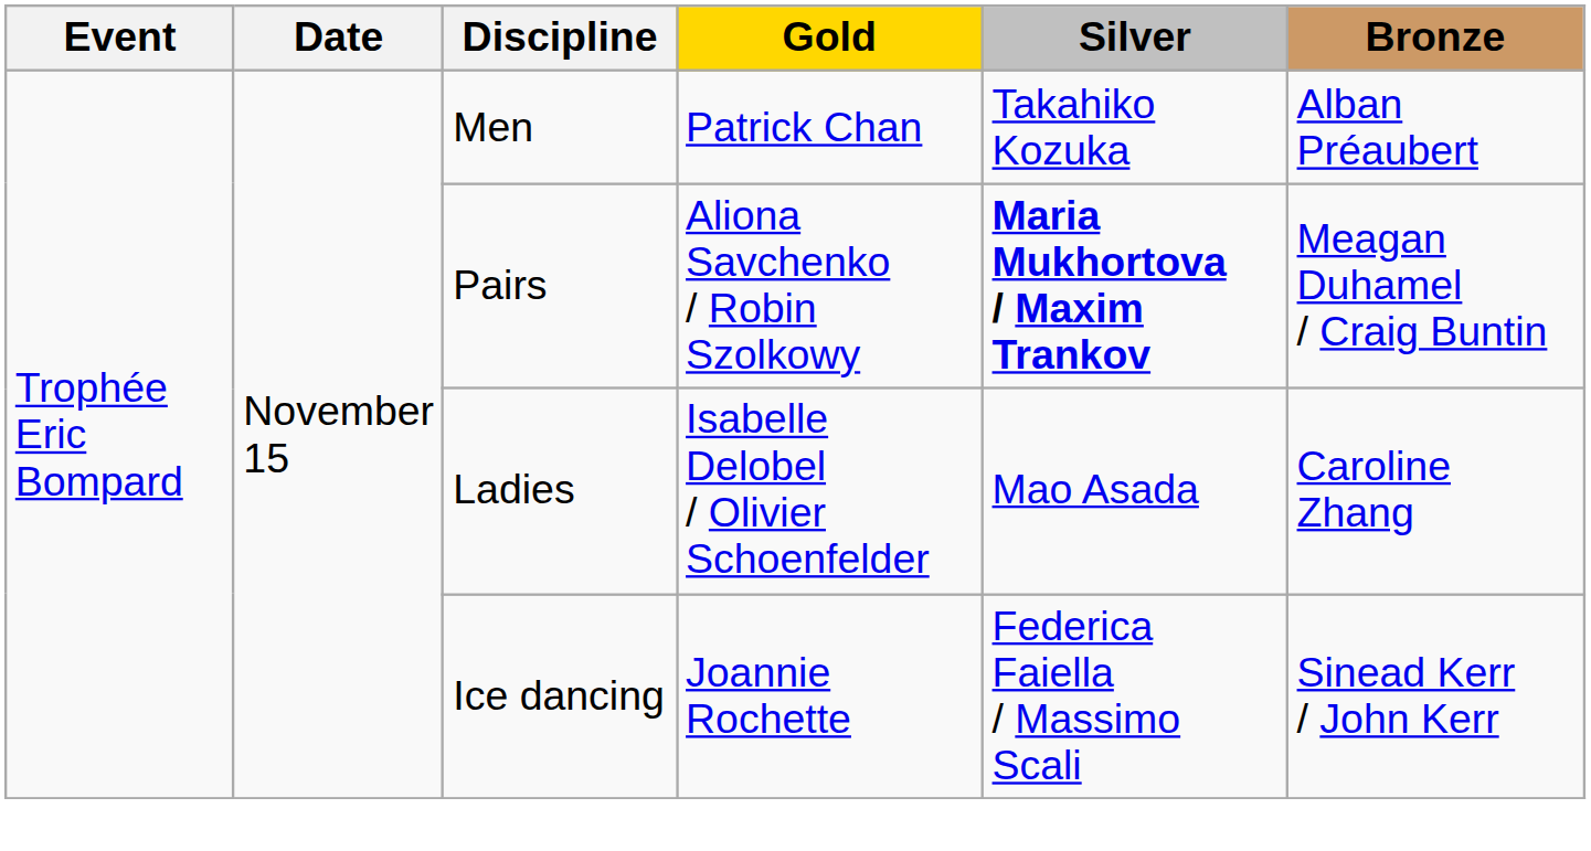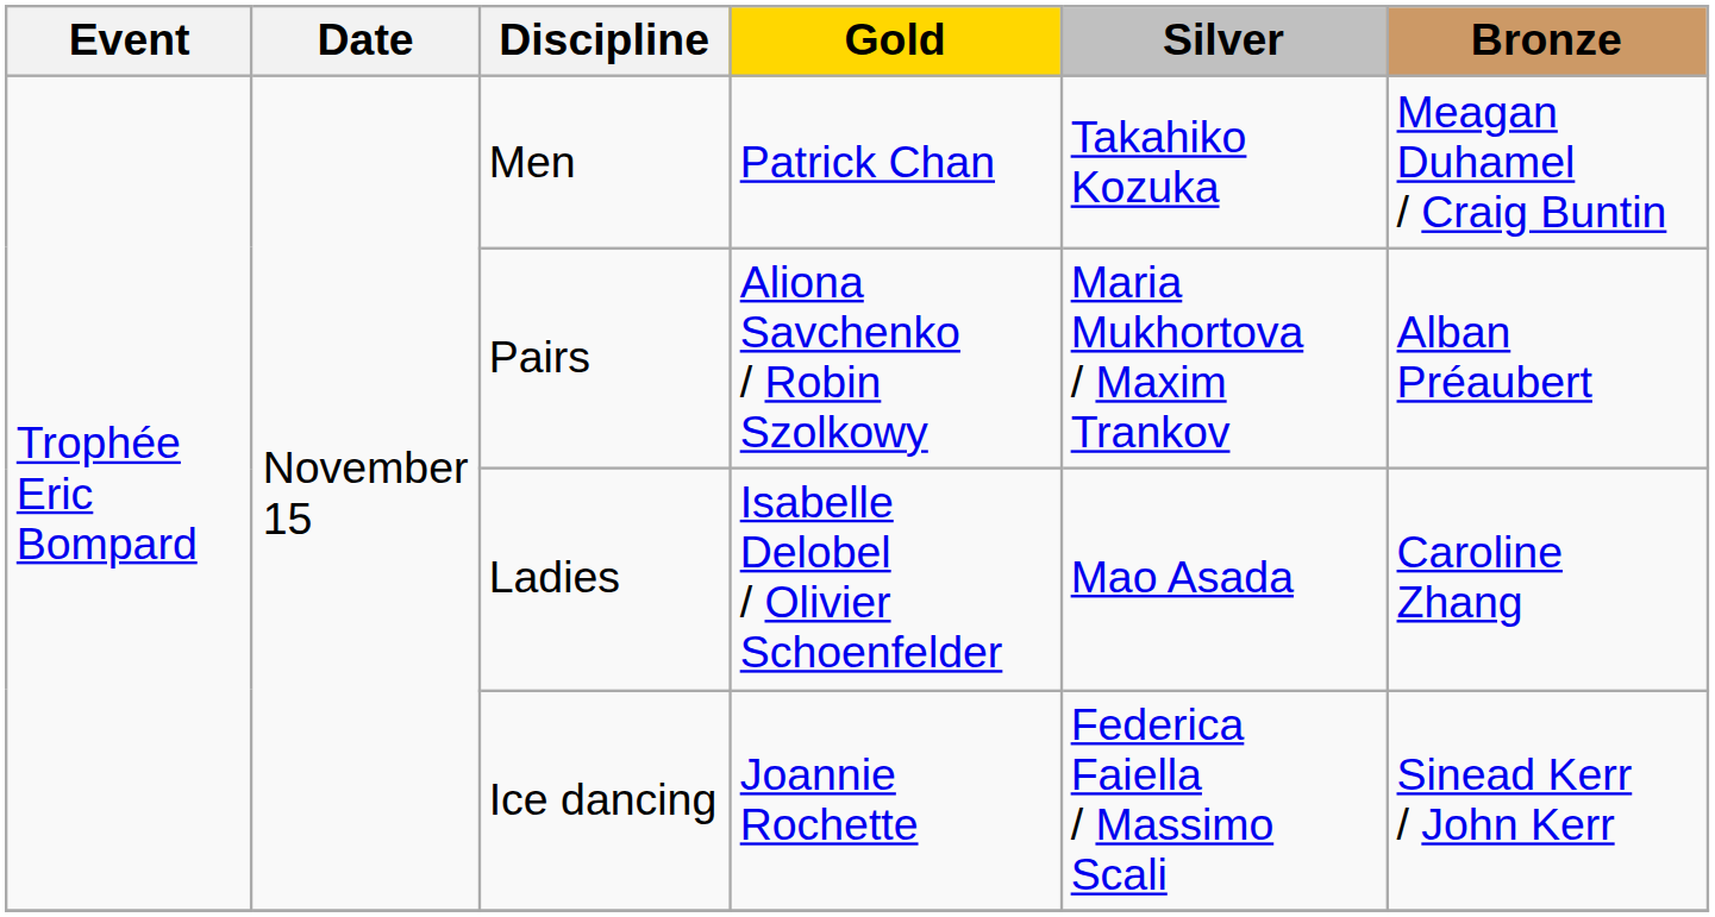Men | Bronze: Alban Préaubert -> Meagan Duhamel / Craig Buntin
Pairs | Silver: bold -> normal
Pairs | Bronze: Meagan Duhamel / Craig Buntin -> Alban Préaubert
